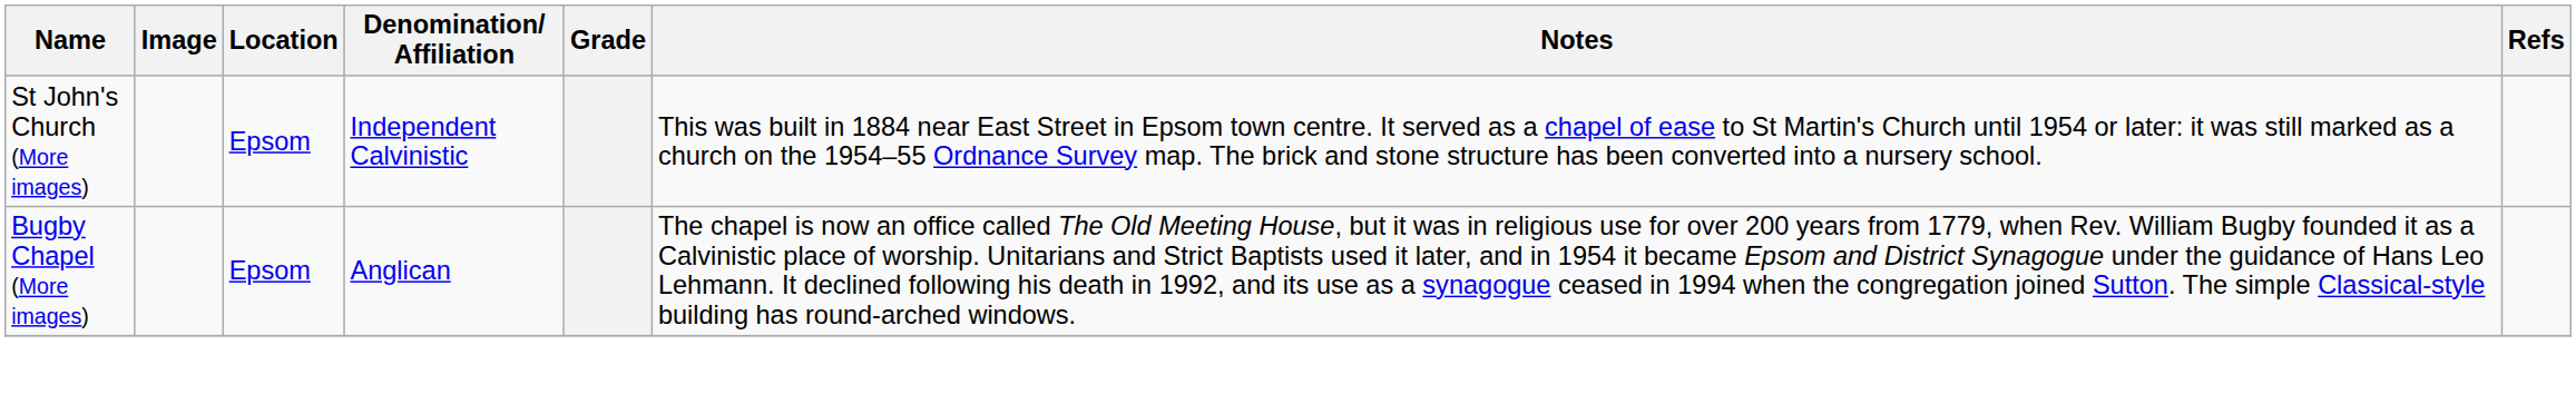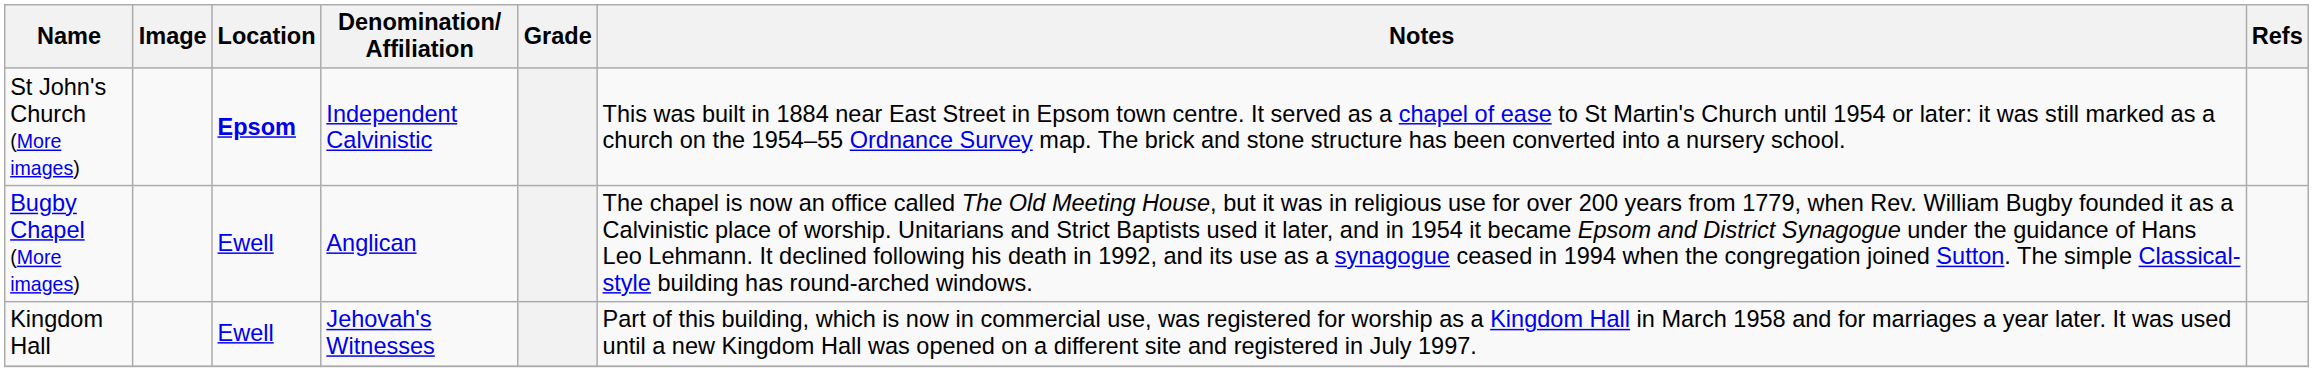St John's Church (More images) | Location: normal -> bold
Bugby Chapel (More images) | Location: Epsom -> Ewell
+ row: Kingdom Hall | Ewell | Jehovah's Witnesses | Part of this building, which is now in commercial use, was registered for worship as a Kingdom Hall in March 1958 and for marriages a year later. It was used until a new Kingdom Hall was opened on a different site and registered in July 1997.
